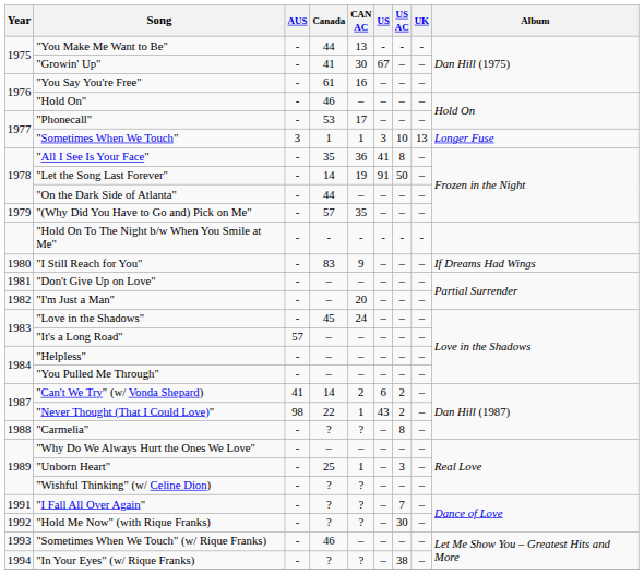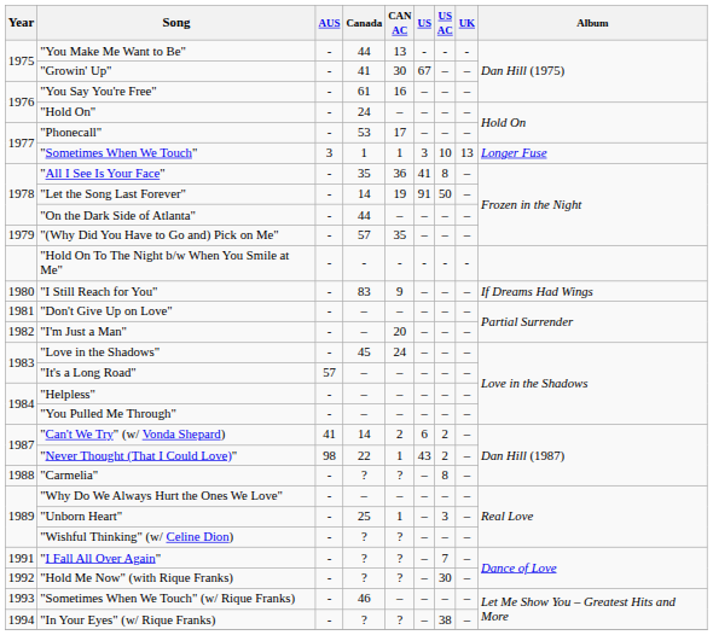"Hold On" | Canada: 46 -> 24
